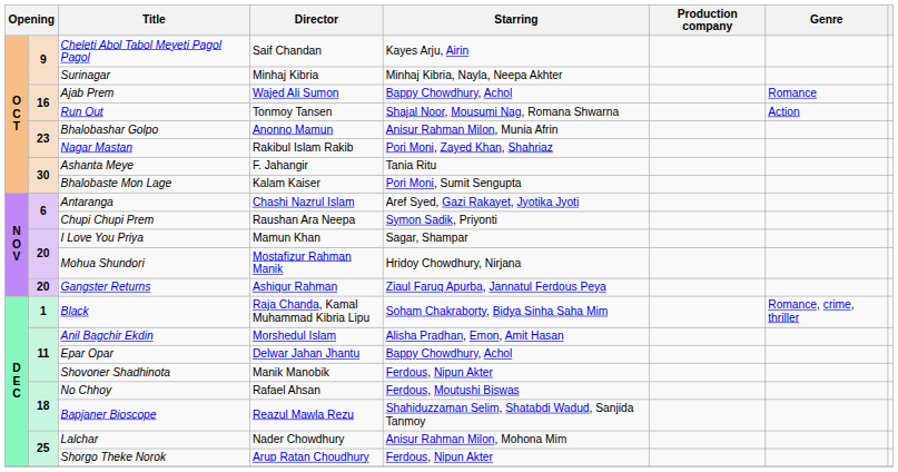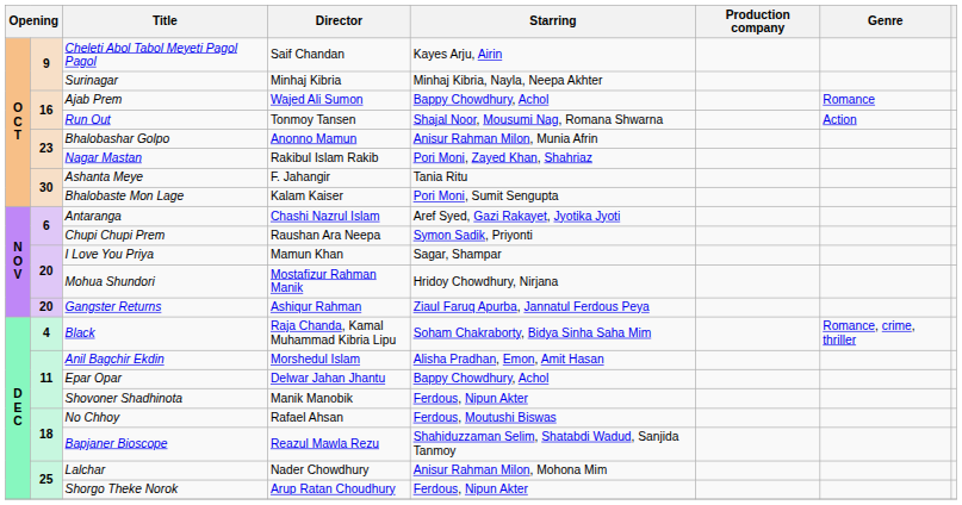Black | column 2: 1 -> 4
